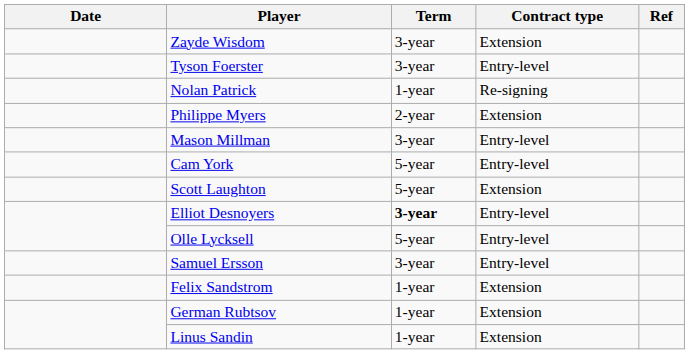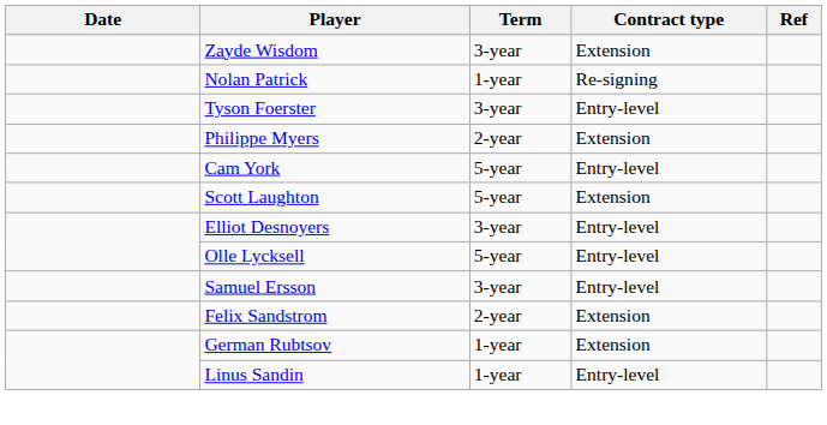rows swapped: Tyson Foerster <-> Nolan Patrick
- row: Mason Millman | 3-year | Entry-level
Elliot Desnoyers | Term: bold -> normal
Felix Sandstrom | Term: 1-year -> 2-year
Linus Sandin | Contract type: Extension -> Entry-level
